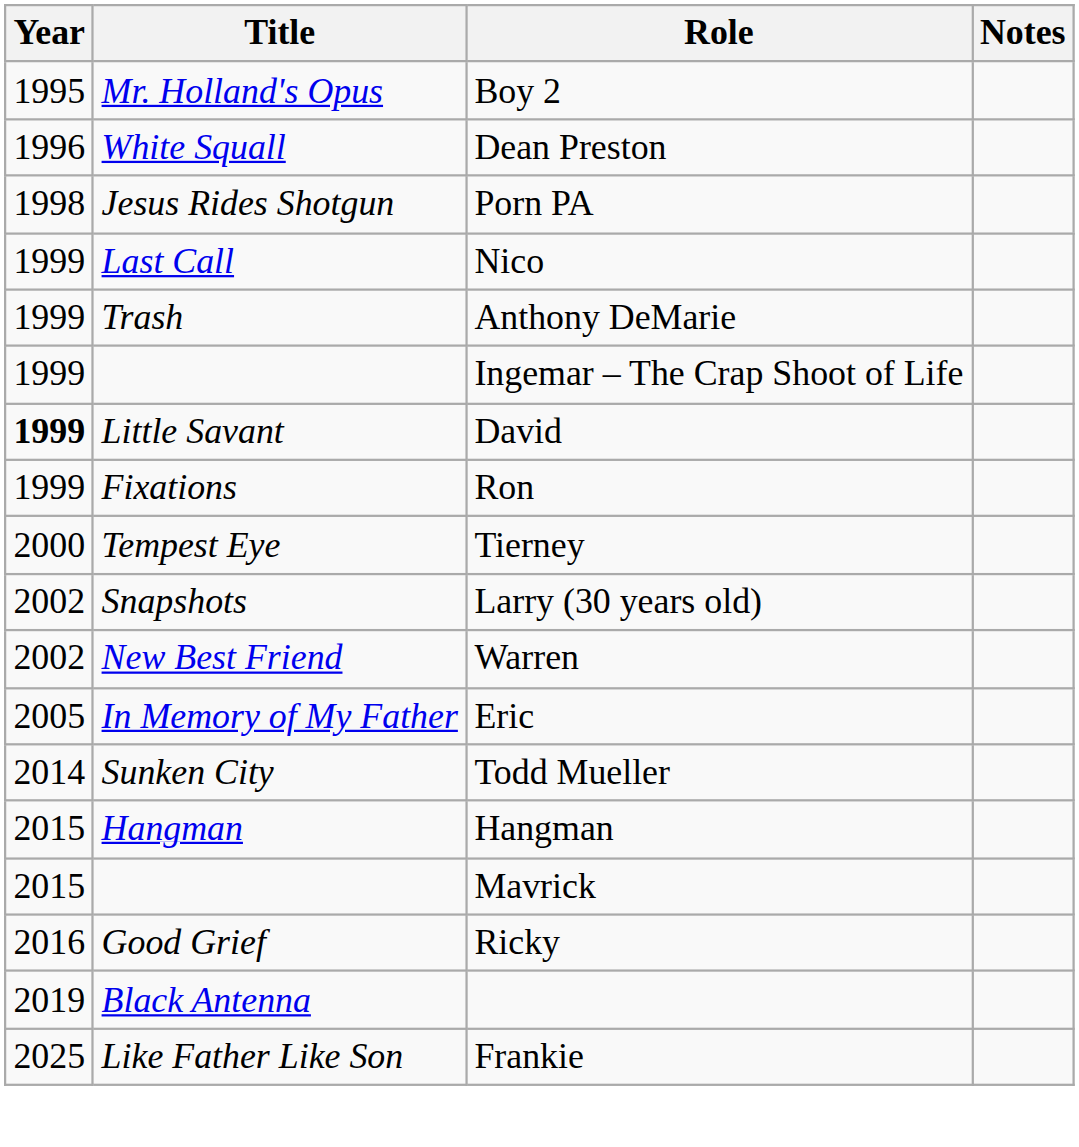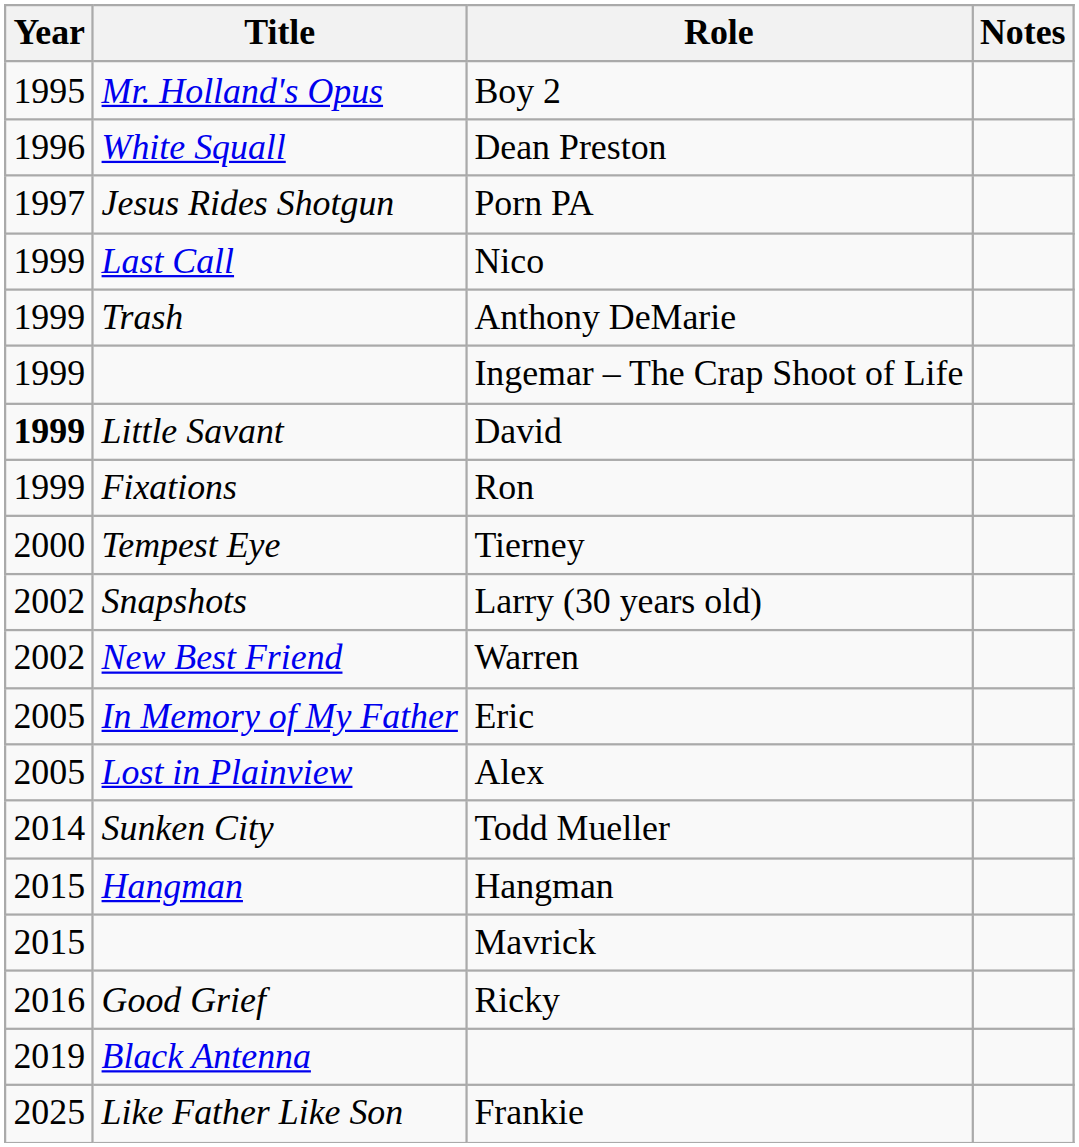Porn PA | Year: 1998 -> 1997
+ row: 2005 | Lost in Plainview | Alex
